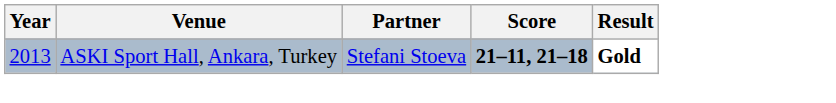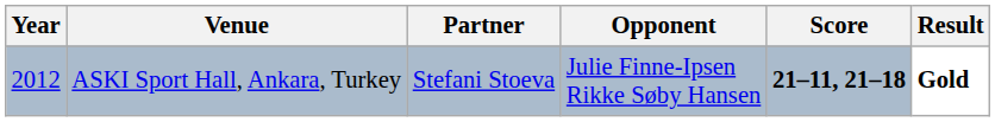+ column: Opponent | Julie Finne-Ipsen Rikke Søby Hansen
ASKI Sport Hall, Ankara, Turkey | Year: 2013 -> 2012
